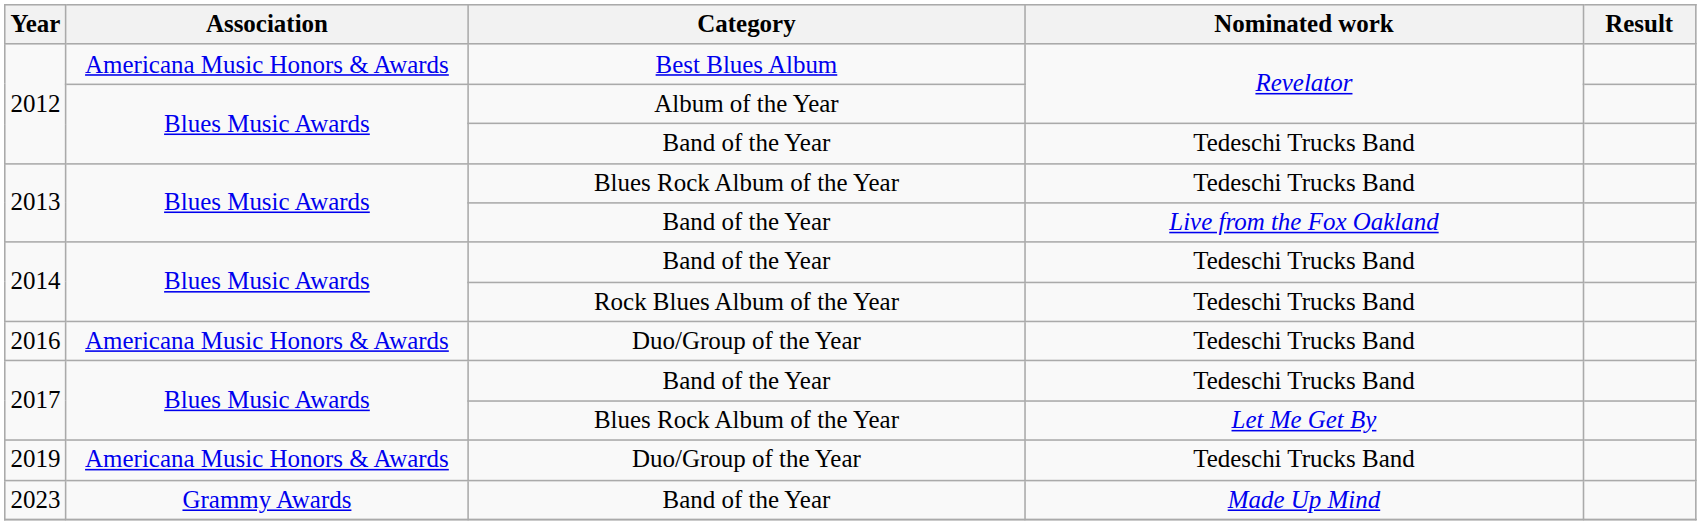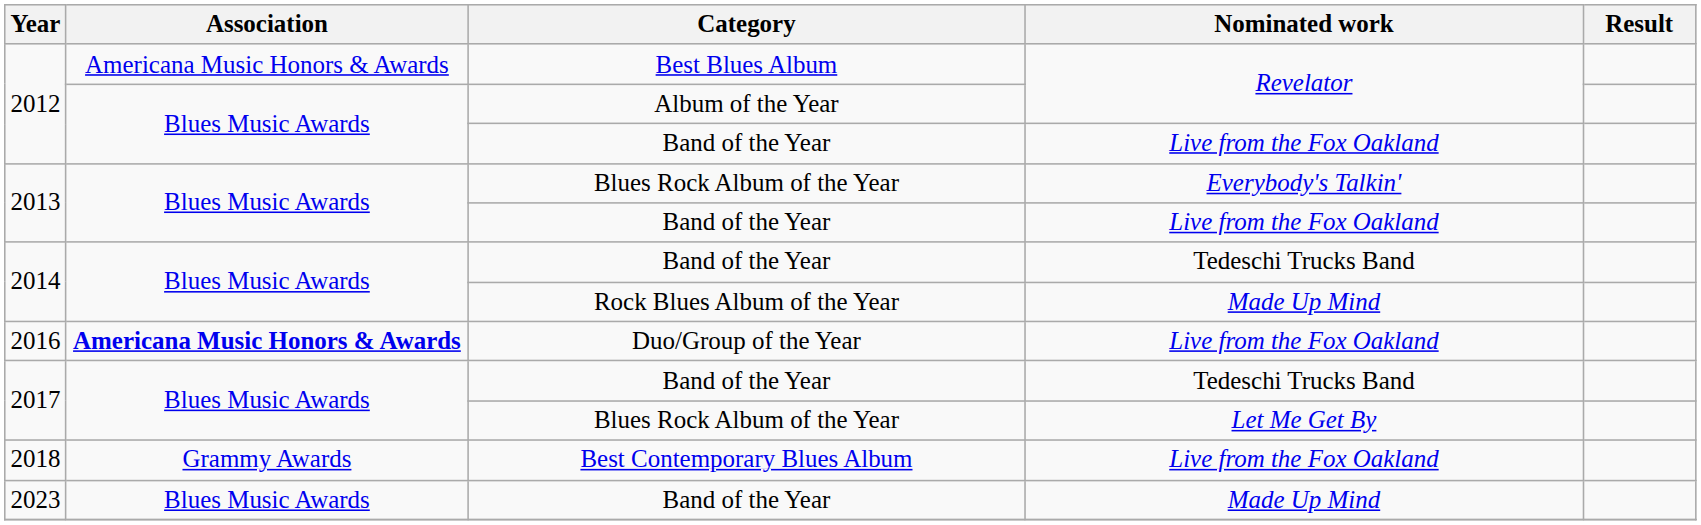2012 / Band of the Year | Nominated work: Tedeschi Trucks Band -> Live from the Fox Oakland
2013 / Blues Rock Album of the Year | Nominated work: Tedeschi Trucks Band -> Everybody's Talkin'
2014 / Rock Blues Album of the Year | Nominated work: Tedeschi Trucks Band -> Made Up Mind
2016 | Association: normal -> bold
2016 | Nominated work: Tedeschi Trucks Band -> Live from the Fox Oakland
+ row: 2018 | Grammy Awards | Best Contemporary Blues Album | Live from the Fox Oakland
- row: 2019 | Americana Music Honors & Awards | Duo/Group of the Year | Tedeschi Trucks Band
2023 | Association: Grammy Awards -> Blues Music Awards
